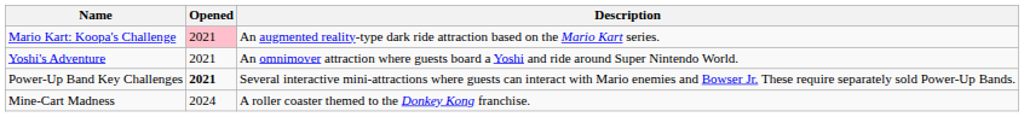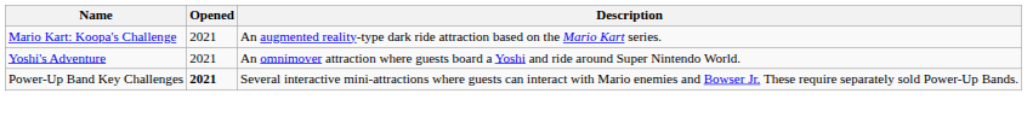Mario Kart: Koopa's Challenge | Opened: pink background -> no background
- row: Mine-Cart Madness | 2024 | A roller coaster themed to the Donkey Kong franchise.
